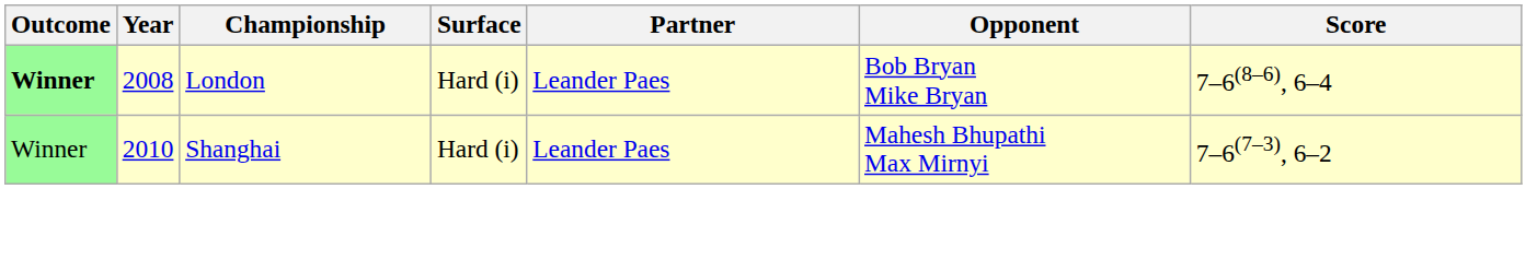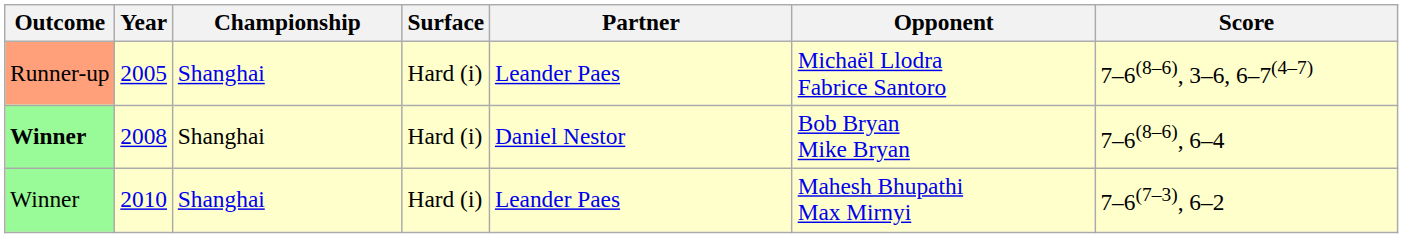+ row: Runner-up | 2005 | Shanghai | Hard (i) | Leander Paes | Michaël Llodra Fabrice Santoro | 7–6(8–6), 3–6, 6–7(4–7)
2008 | Championship: London -> Shanghai
2008 | Partner: Leander Paes -> Daniel Nestor
